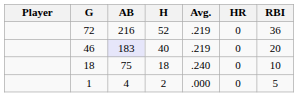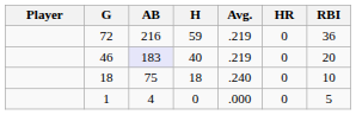72 | H: 52 -> 59
1 | H: 2 -> 0
